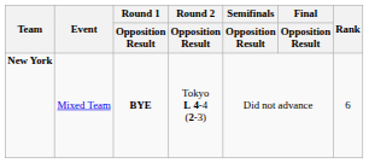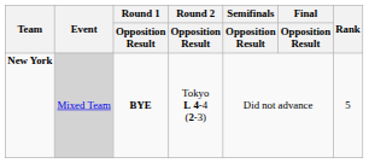New York | Event: no background -> lightgrey background
New York | Rank: 6 -> 5
